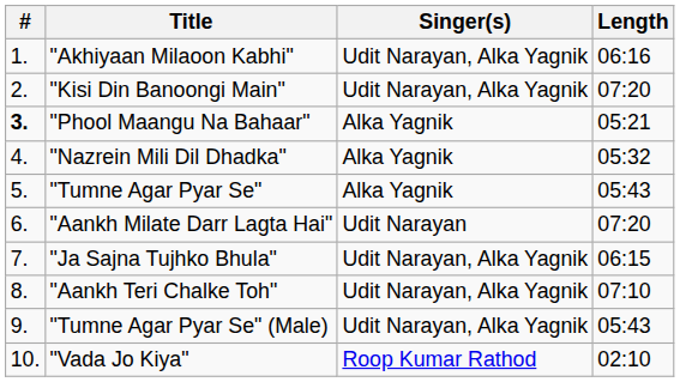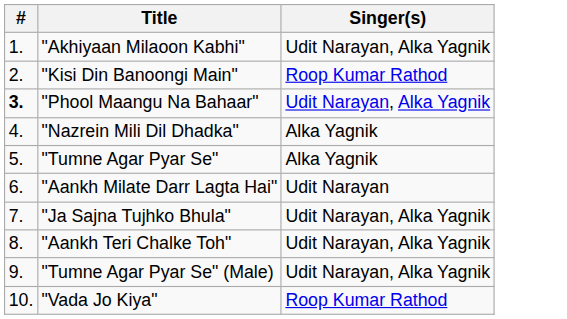- column: Length | 06:16 | 07:20 | 05:21 | 05:32 | 05:43 | 07:20 | 06:15 | 07:10 | 05:43 | 02:10
"Kisi Din Banoongi Main" | Singer(s): Udit Narayan, Alka Yagnik -> Roop Kumar Rathod
"Phool Maangu Na Bahaar" | Singer(s): Alka Yagnik -> Udit Narayan, Alka Yagnik
